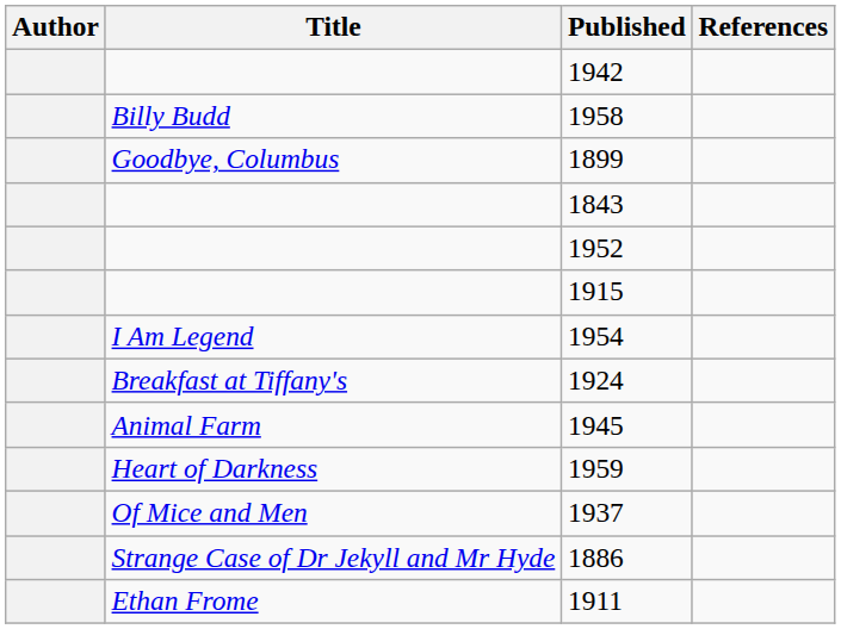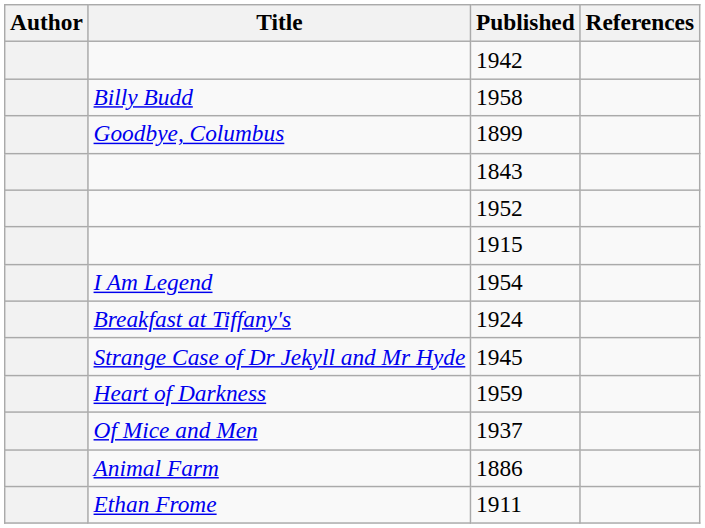1945 | Title: Animal Farm -> Strange Case of Dr Jekyll and Mr Hyde
1886 | Title: Strange Case of Dr Jekyll and Mr Hyde -> Animal Farm
